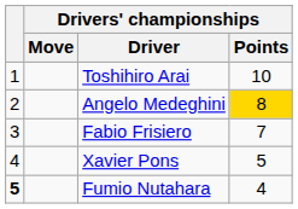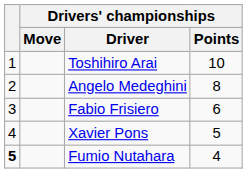Angelo Medeghini | Drivers' championships / Points: gold background -> no background
Fabio Frisiero | Drivers' championships / Points: 7 -> 6
